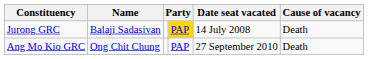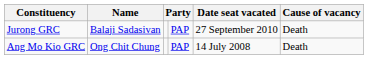Jurong GRC | column 4: gold background -> no background
Jurong GRC | Date seat vacated: 14 July 2008 -> 27 September 2010
Ang Mo Kio GRC | Date seat vacated: 27 September 2010 -> 14 July 2008
